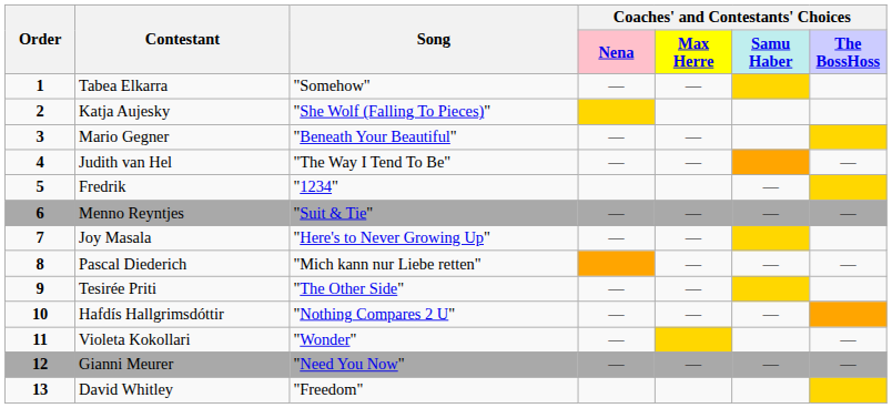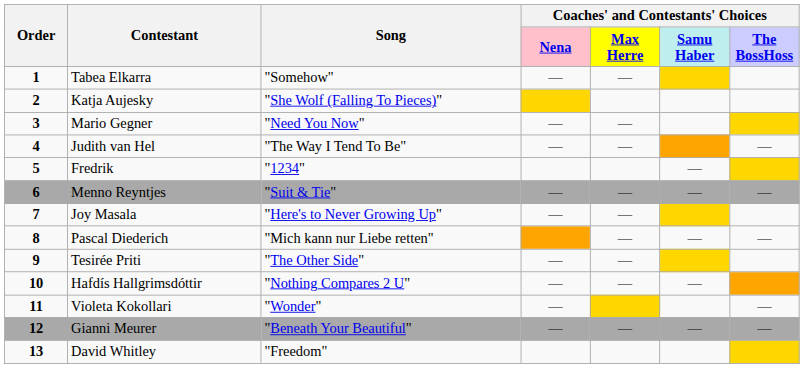Mario Gegner | Song: "Beneath Your Beautiful" -> "Need You Now"
Gianni Meurer | Song: "Need You Now" -> "Beneath Your Beautiful"
